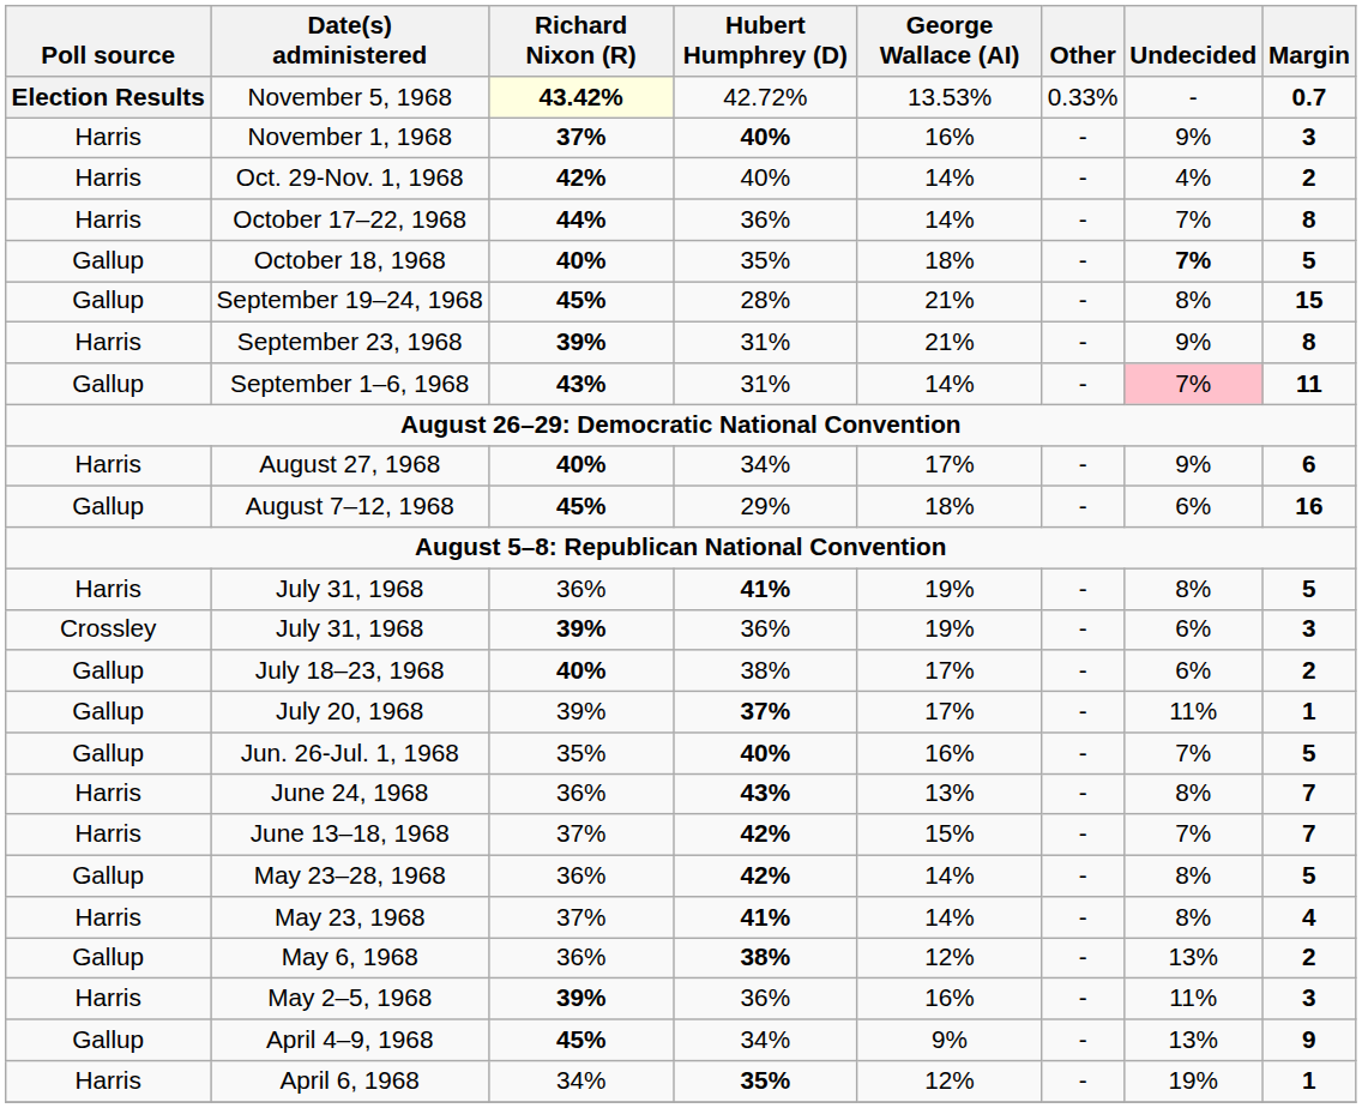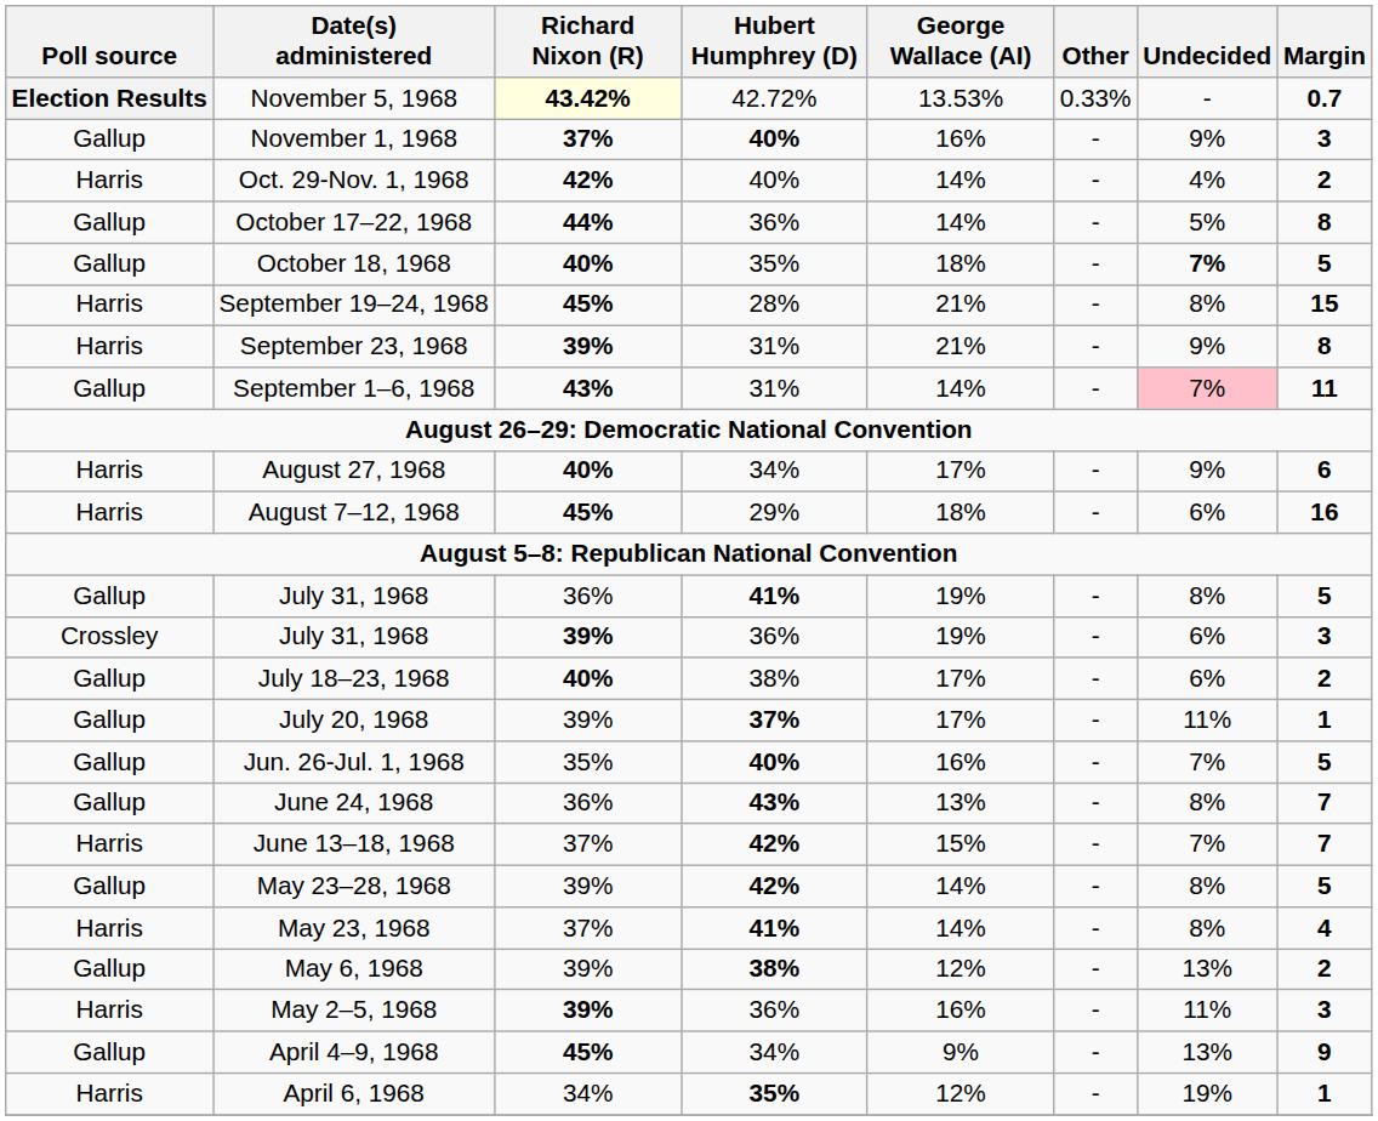November 1, 1968 | Poll source: Harris -> Gallup
October 17–22, 1968 | Poll source: Harris -> Gallup
October 17–22, 1968 | Undecided: 7% -> 5%
September 19–24, 1968 | Poll source: Gallup -> Harris
August 7–12, 1968 | Poll source: Gallup -> Harris
July 31, 1968 / 41% | Poll source: Harris -> Gallup
June 24, 1968 | Poll source: Harris -> Gallup
May 23–28, 1968 | Richard Nixon (R): 36% -> 39%
May 6, 1968 | Richard Nixon (R): 36% -> 39%
